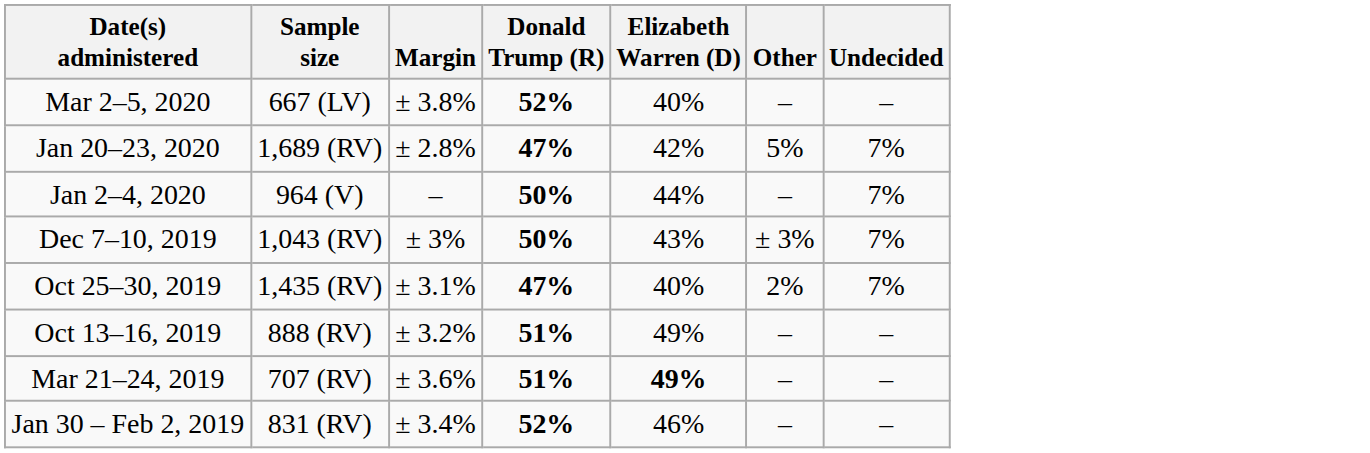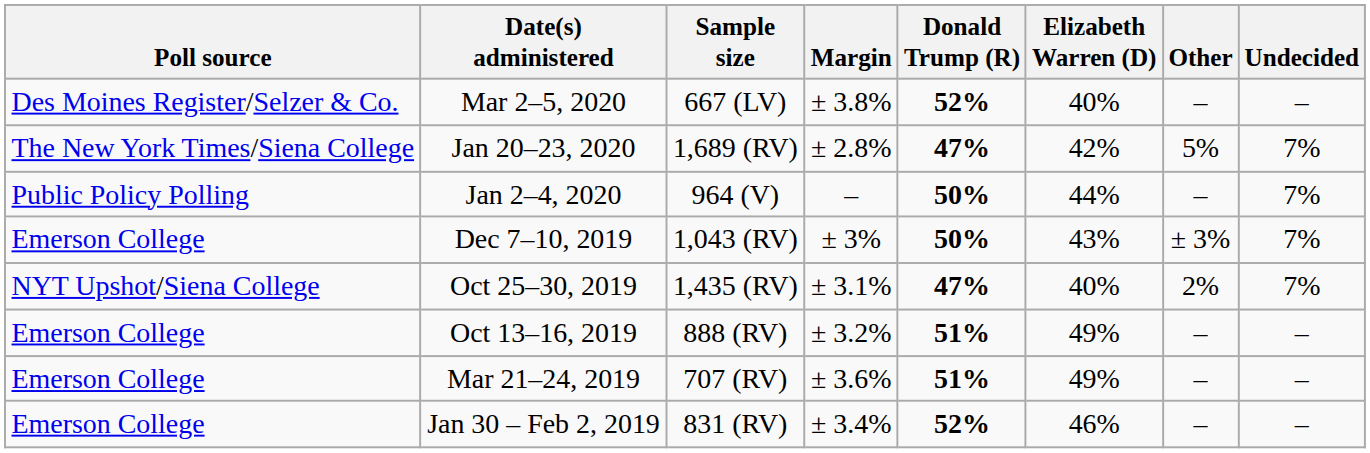+ column: Poll source | Des Moines Register/Selzer & Co. | The New York Times/Siena College | Public Policy Polling | Emerson College | NYT Upshot/Siena College | Emerson College | Emerson College | Emerson College
Mar 21–24, 2019 | Elizabeth Warren (D): bold -> normal
